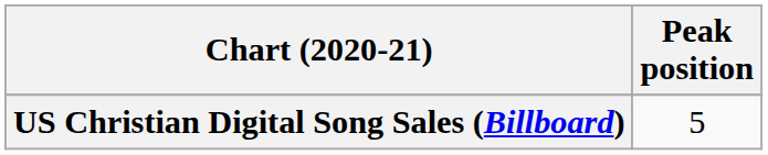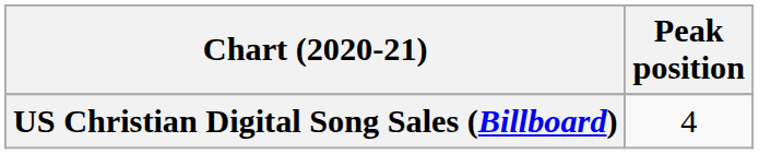US Christian Digital Song Sales (Billboard) | Peak position: 5 -> 4
